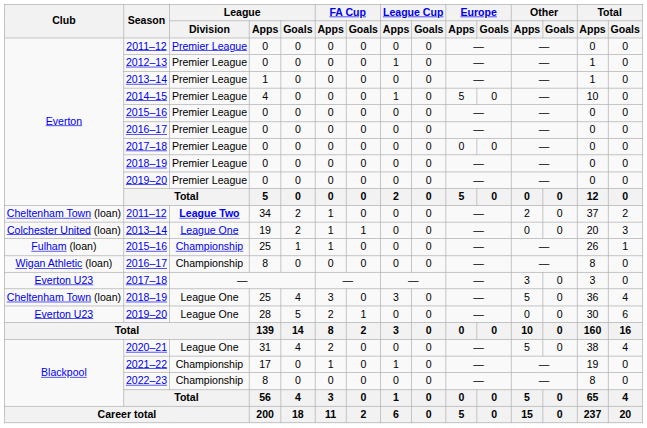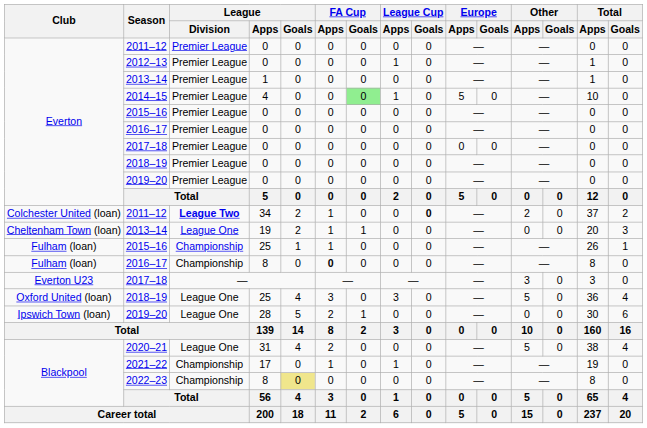2014–15 | FA Cup / Goals: no background -> lightgreen background
2011–12 / 34 | Club: Cheltenham Town (loan) -> Colchester United (loan)
2011–12 / 34 | League Cup / Goals: normal -> bold
2013–14 / 19 | Club: Colchester United (loan) -> Cheltenham Town (loan)
2016–17 / 8 | Club: Wigan Athletic (loan) -> Fulham (loan)
2016–17 / 8 | FA Cup / Apps: normal -> bold
2018–19 / 25 | Club: Cheltenham Town (loan) -> Oxford United (loan)
2019–20 / 28 | Club: Everton U23 -> Ipswich Town (loan)
2022–23 | League / Goals: no background -> khaki background
